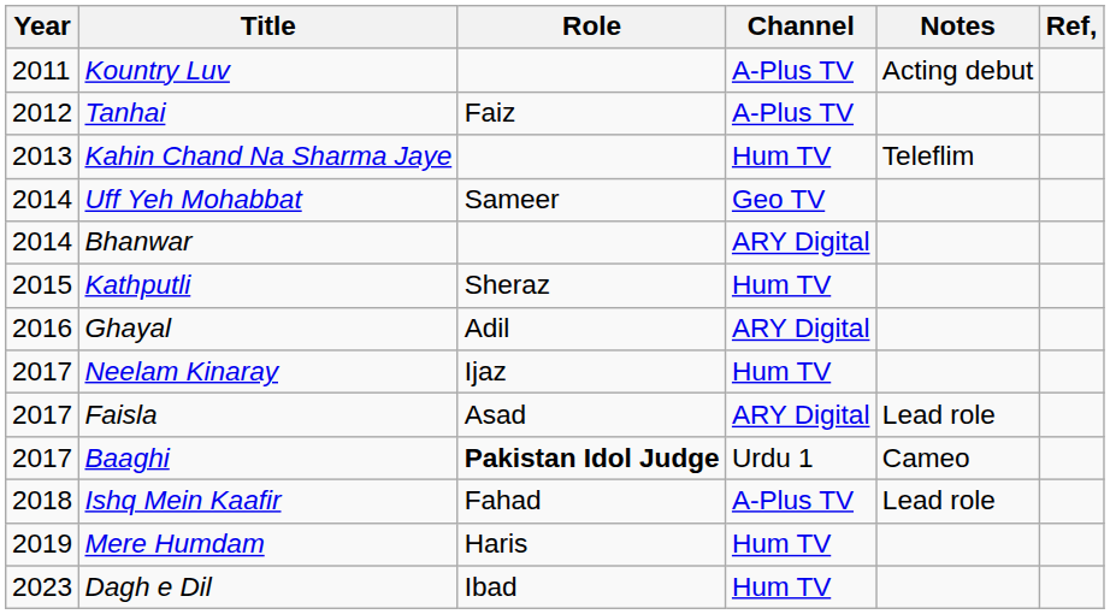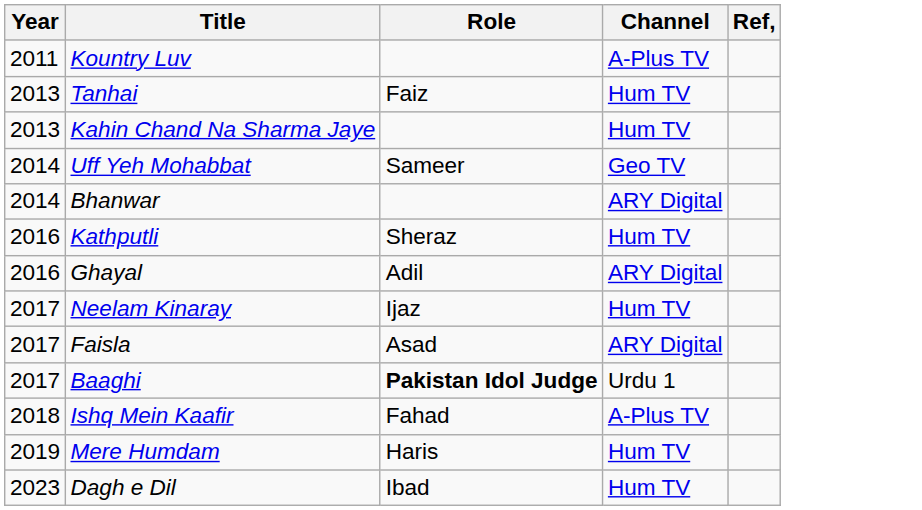- column: Notes | Acting debut | Teleflim | Lead role | Cameo | Lead role
Tanhai | Year: 2012 -> 2013
Tanhai | Channel: A-Plus TV -> Hum TV
Kathputli | Year: 2015 -> 2016
